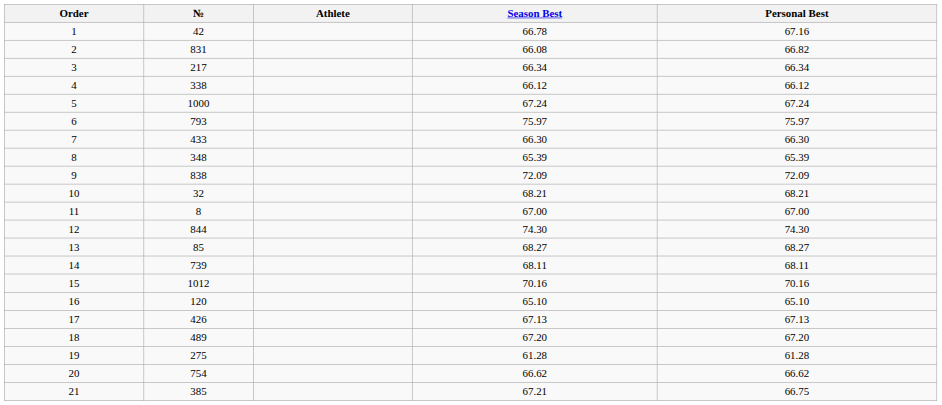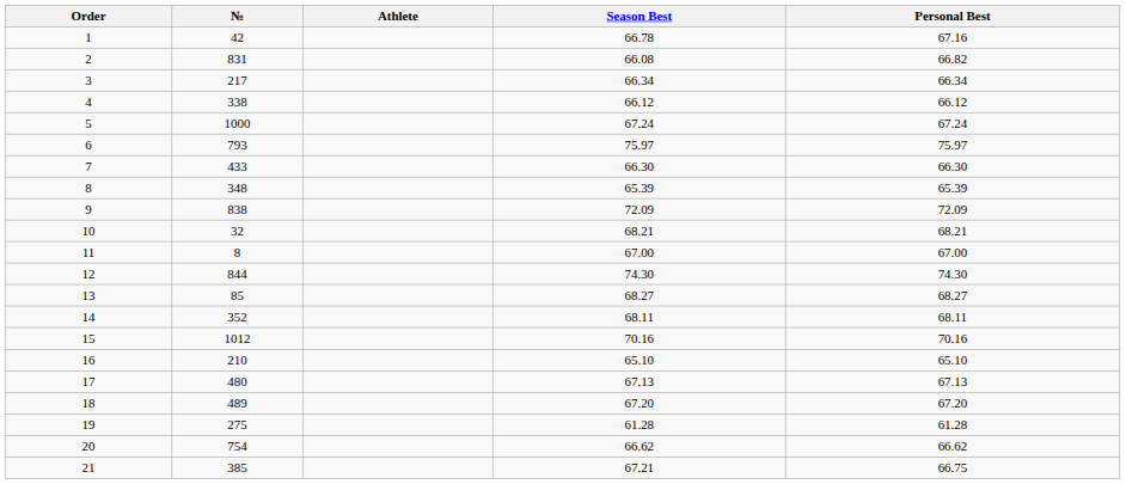14 | №: 739 -> 352
16 | №: 120 -> 210
17 | №: 426 -> 480
